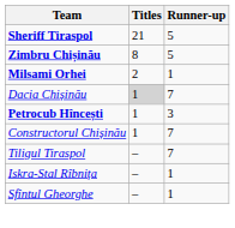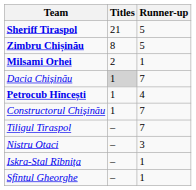Petrocub Hîncești | Runner-up: 3 -> 4
+ row: Nistru Otaci | – | 3
